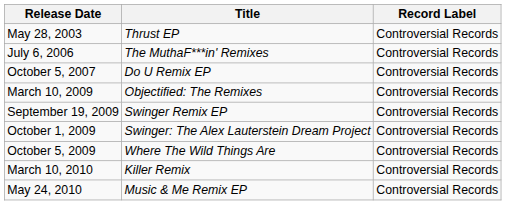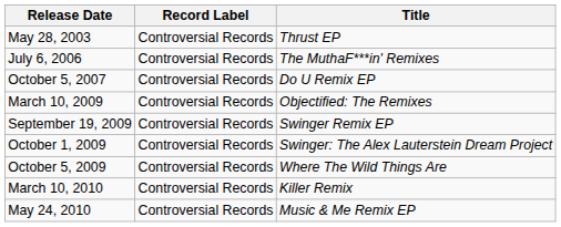columns swapped: Title <-> Record Label
